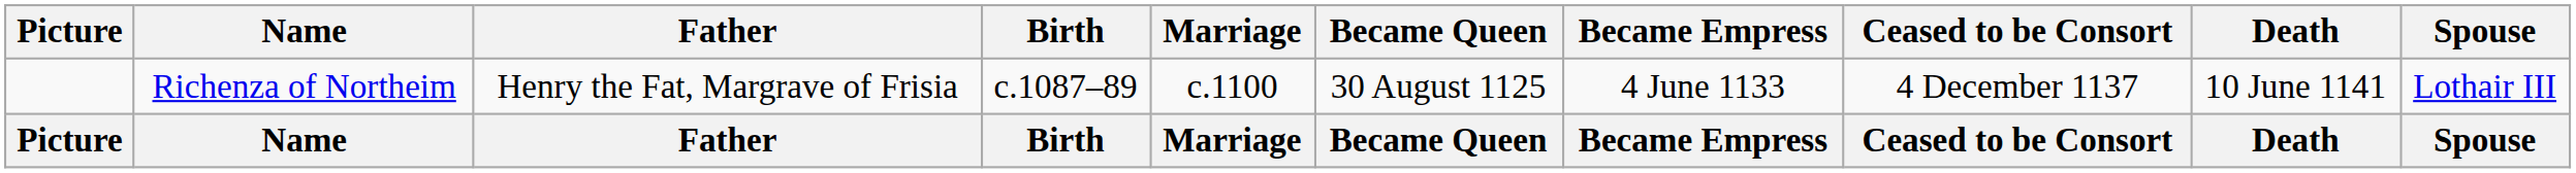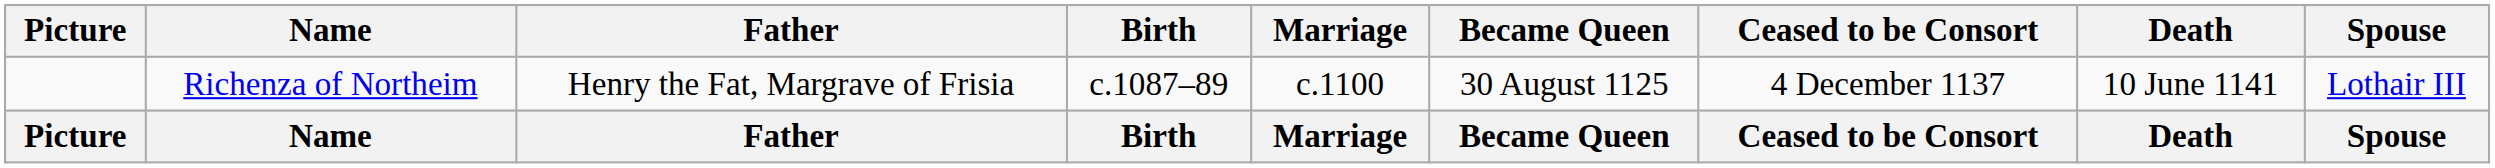- column: Became Empress | 4 June 1133 | Became Empress
